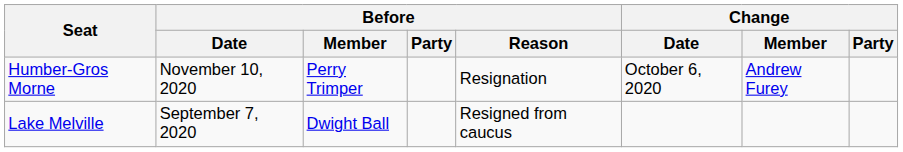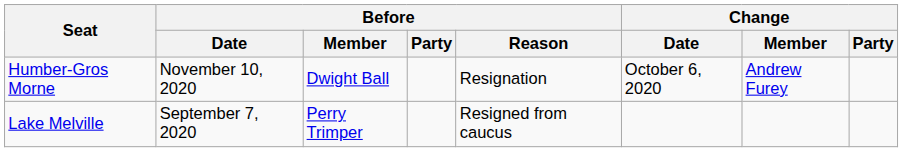Humber-Gros Morne | Before / Member: Perry Trimper -> Dwight Ball
Lake Melville | Before / Member: Dwight Ball -> Perry Trimper
